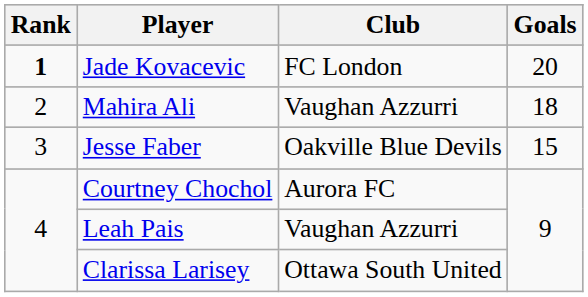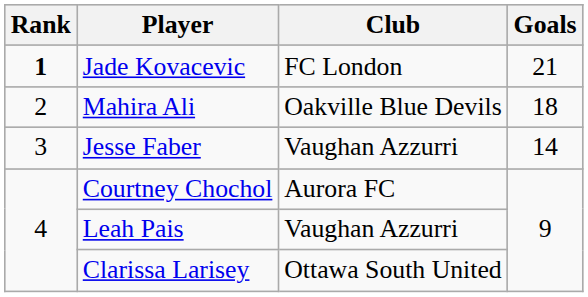Jade Kovacevic | Goals: 20 -> 21
Mahira Ali | Club: Vaughan Azzurri -> Oakville Blue Devils
Jesse Faber | Club: Oakville Blue Devils -> Vaughan Azzurri
Jesse Faber | Goals: 15 -> 14
